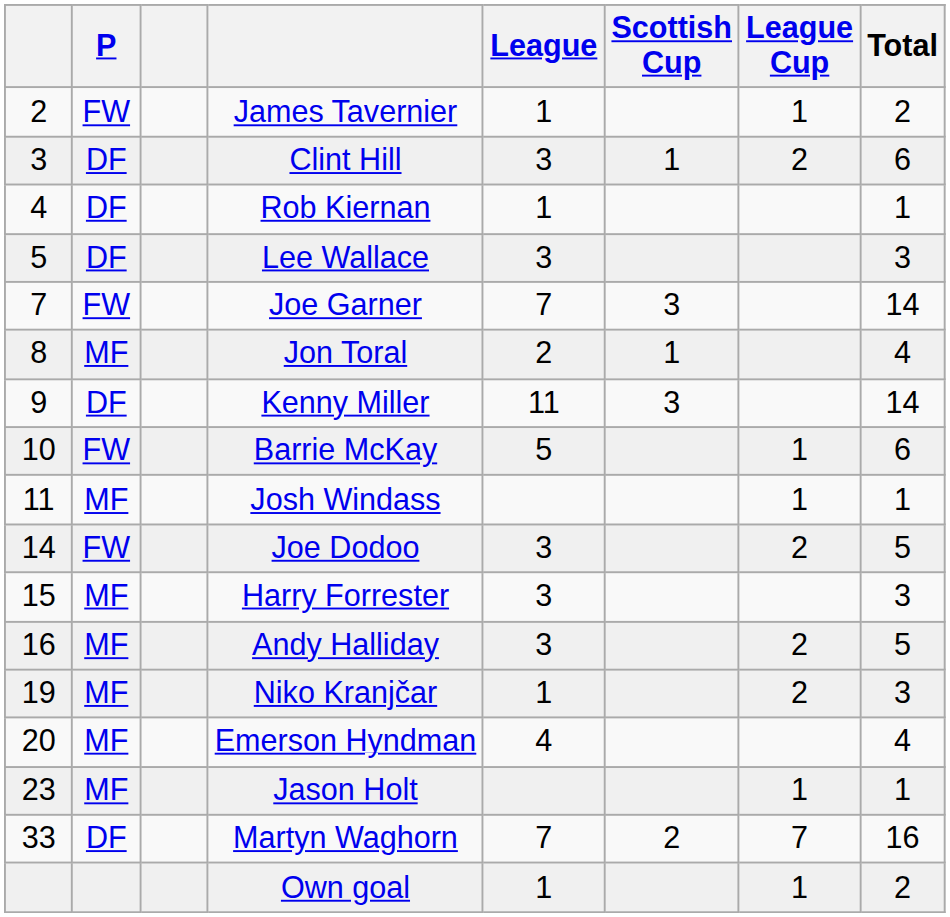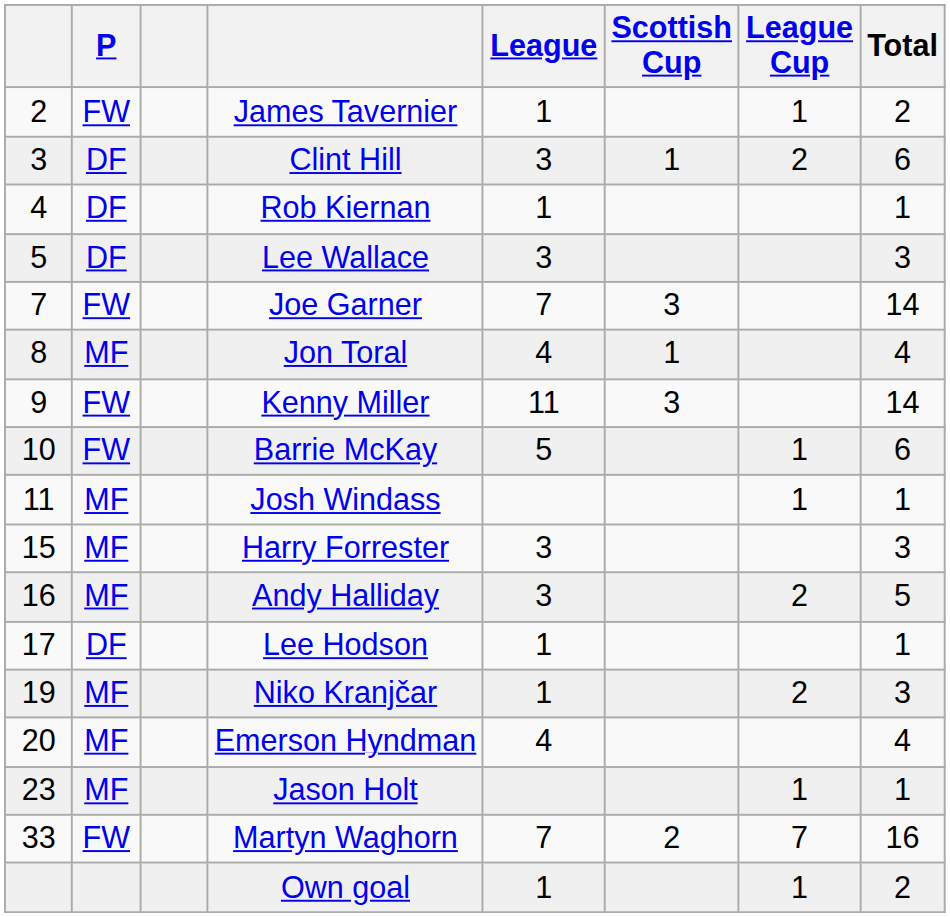Jon Toral | League: 2 -> 4
Kenny Miller | P: DF -> FW
- row: 14 | FW | Joe Dodoo | 3 | 2 | 5
+ row: 17 | DF | Lee Hodson | 1 | 1
Martyn Waghorn | P: DF -> FW
